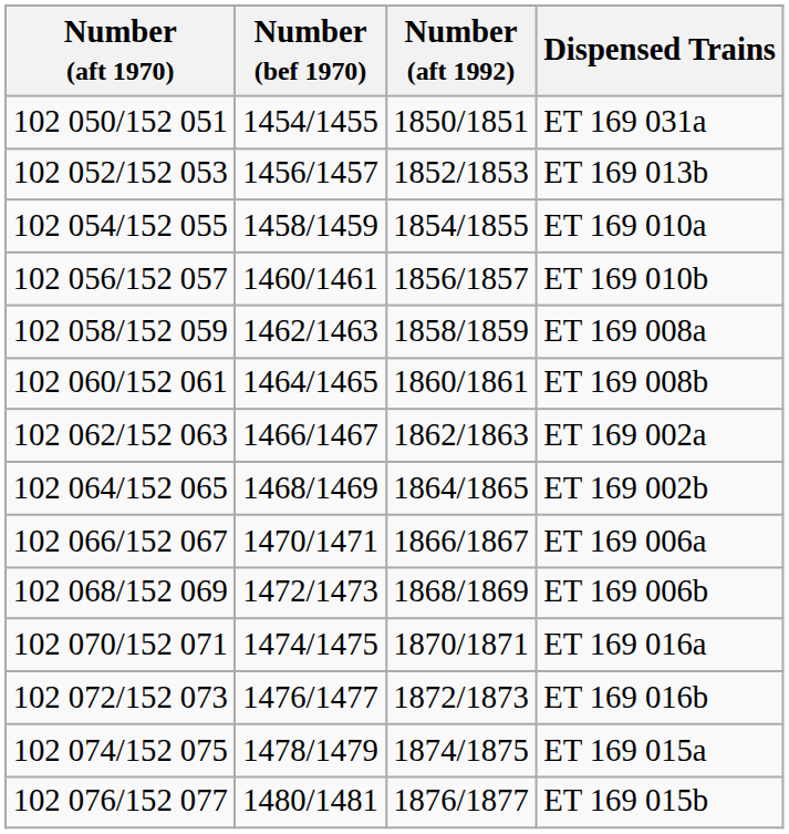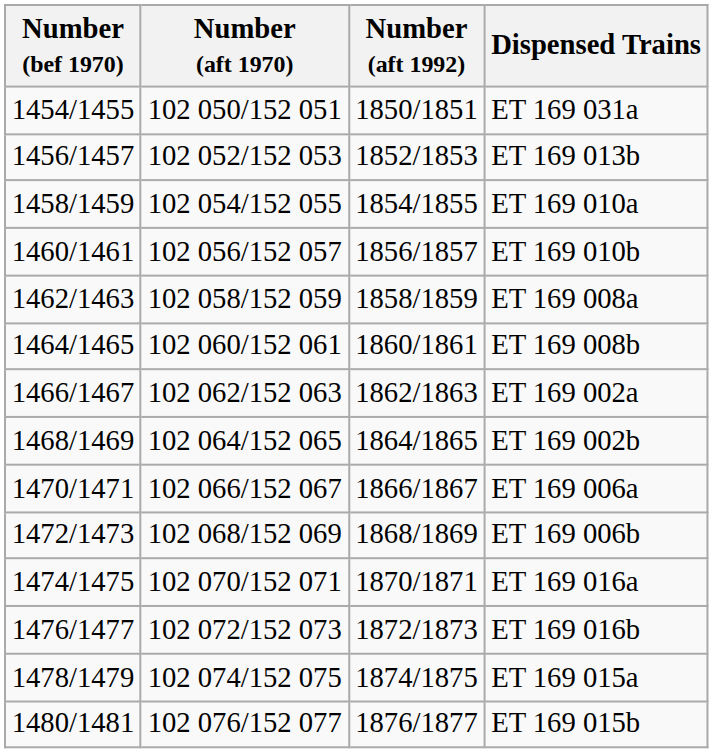columns swapped: Number (bef 1970) <-> Number (aft 1970)
